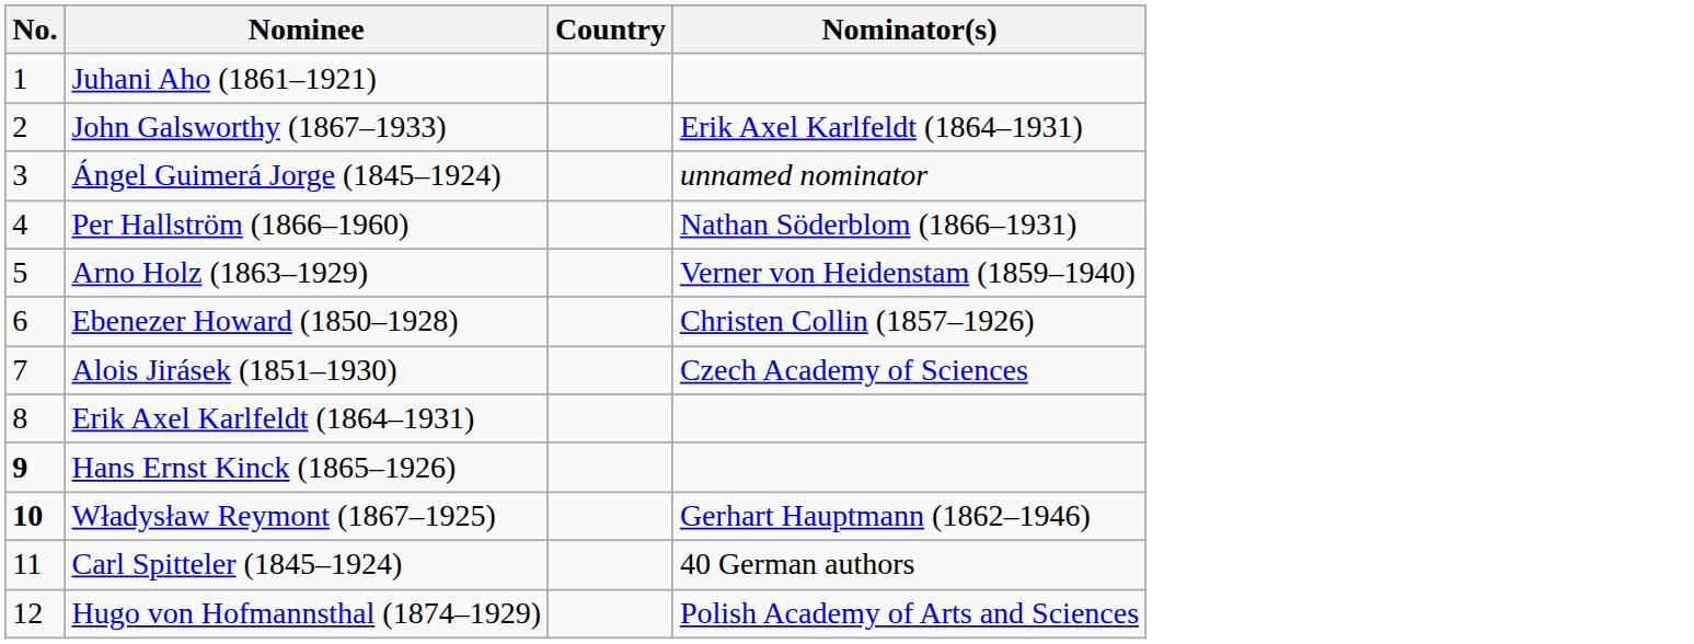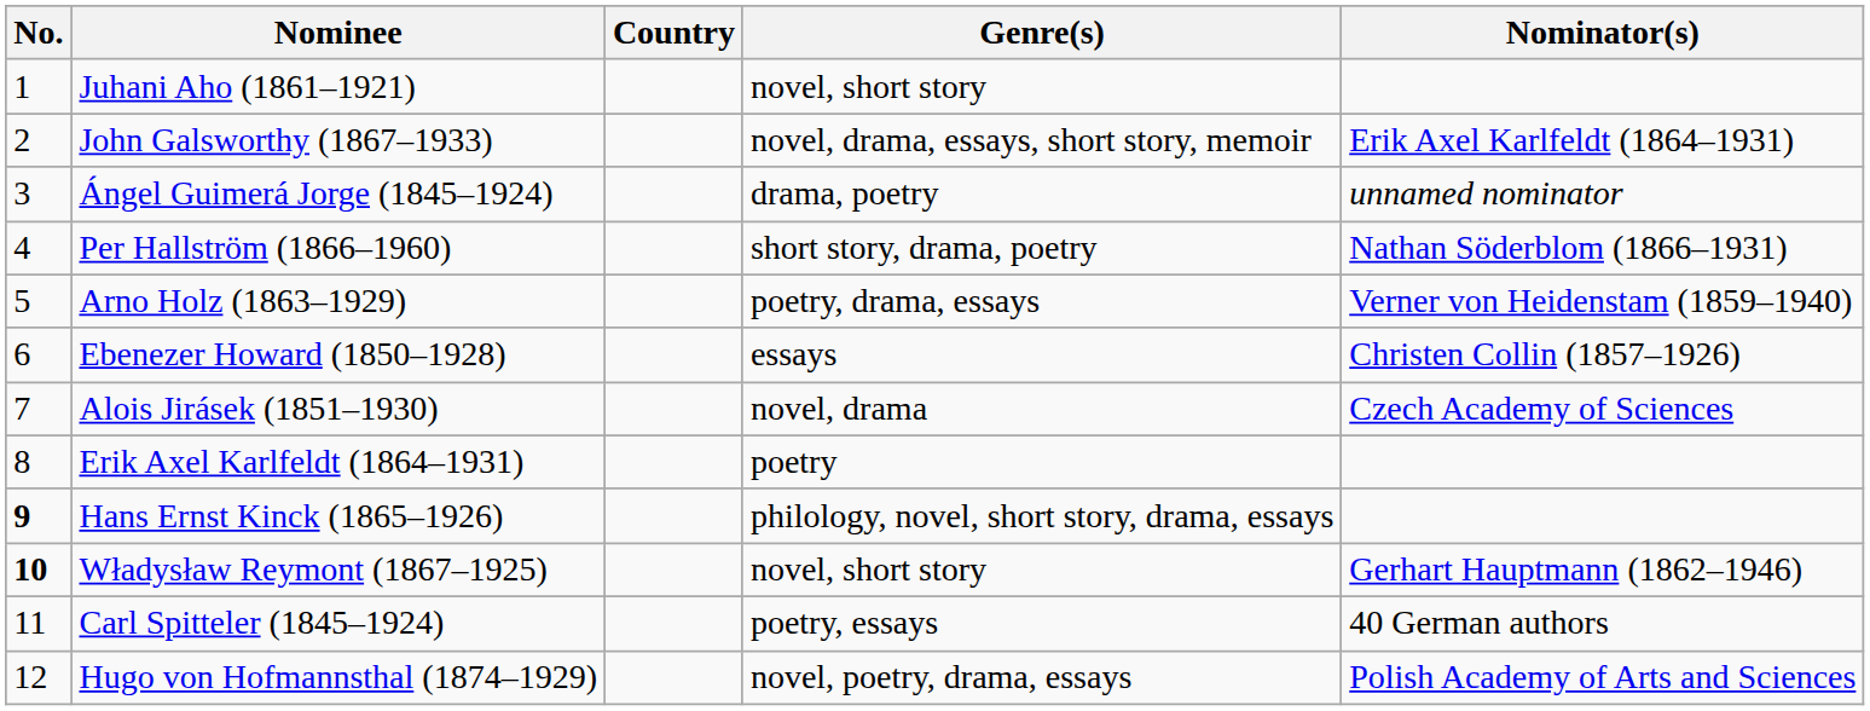+ column: Genre(s) | novel, short story | novel, drama, essays, short story, memoir | drama, poetry | short story, drama, poetry | poetry, drama, essays | essays | novel, drama | poetry | philology, novel, short story, drama, essays | novel, short story | poetry, essays | novel, poetry, drama, essays
